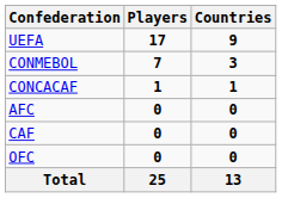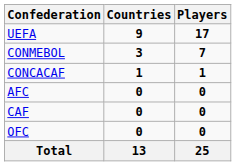columns swapped: Countries <-> Players
